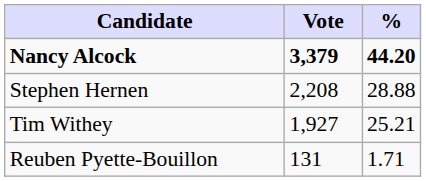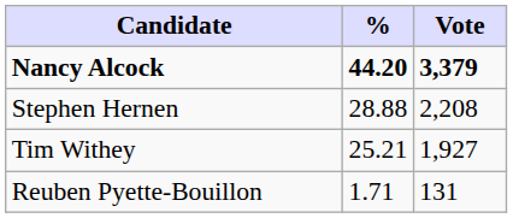columns swapped: Vote <-> %
